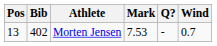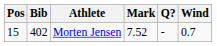Morten Jensen | Pos: 13 -> 15
Morten Jensen | Mark: 7.53 -> 7.52
